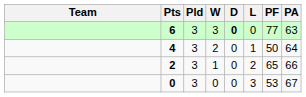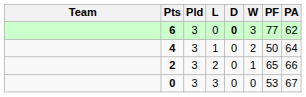columns swapped: W <-> L
6 | PA: 63 -> 62
